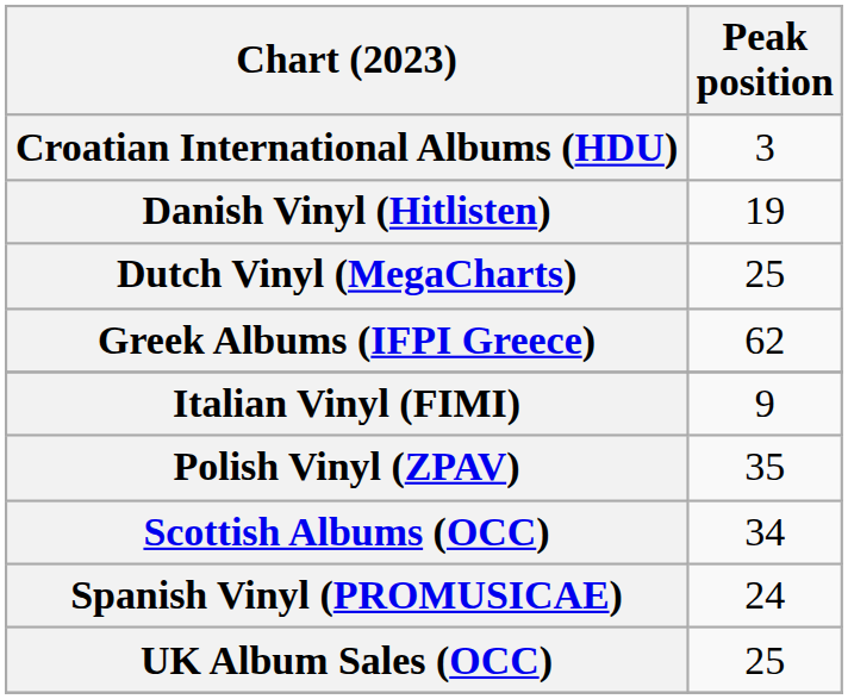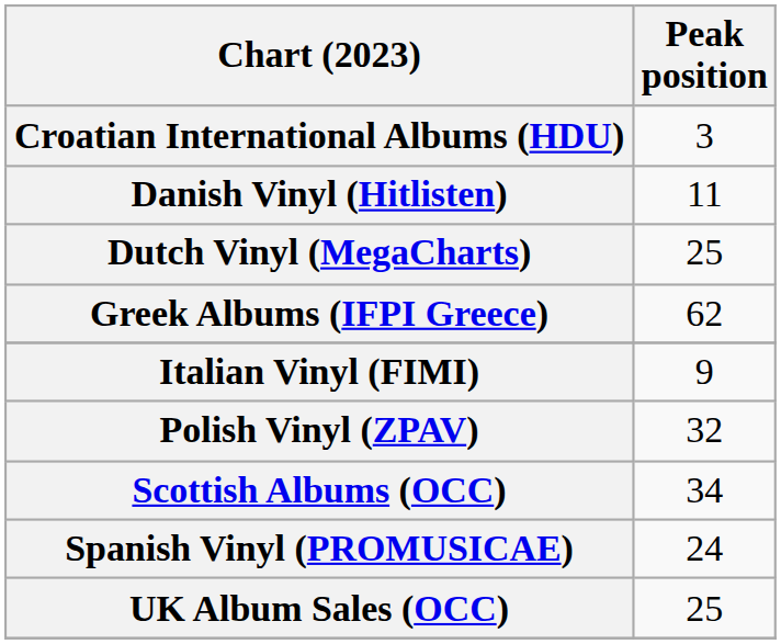Danish Vinyl (Hitlisten) | Peak position: 19 -> 11
Polish Vinyl (ZPAV) | Peak position: 35 -> 32
